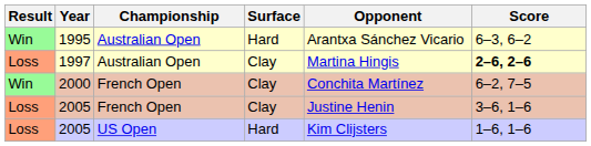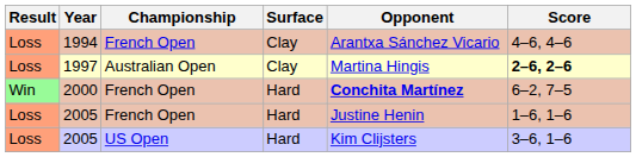+ row: Loss | 1994 | French Open | Clay | Arantxa Sánchez Vicario | 4–6, 4–6
- row: Win | 1995 | Australian Open | Hard | Arantxa Sánchez Vicario | 6–3, 6–2
2000 | Surface: Clay -> Hard
2000 | Opponent: normal -> bold
2005 / French Open | Surface: Clay -> Hard
2005 / French Open | Score: 3–6, 1–6 -> 1–6, 1–6
2005 / US Open | Score: 1–6, 1–6 -> 3–6, 1–6
